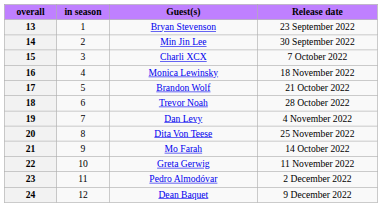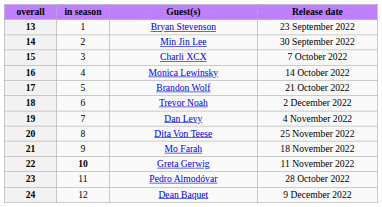16 | Release date: 18 November 2022 -> 14 October 2022
18 | Release date: 28 October 2022 -> 2 December 2022
21 | Release date: 14 October 2022 -> 18 November 2022
22 | in season: normal -> bold
23 | Release date: 2 December 2022 -> 28 October 2022
